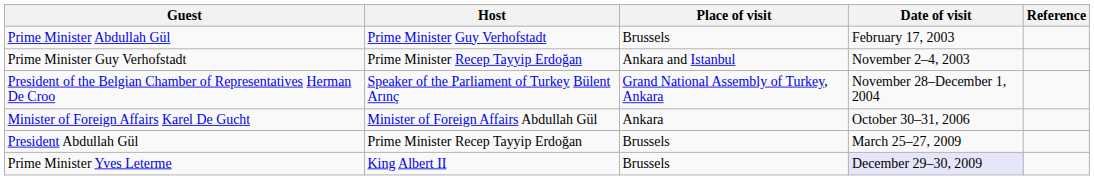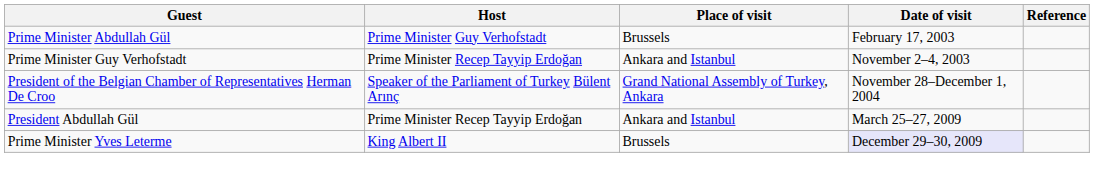- row: Minister of Foreign Affairs Karel De Gucht | Minister of Foreign Affairs Abdullah Gül | Ankara | October 30–31, 2006
President Abdullah Gül | Place of visit: Brussels -> Ankara and Istanbul
